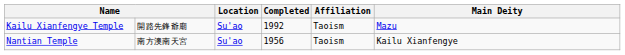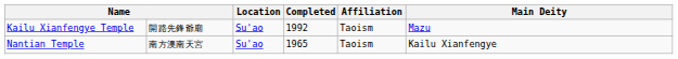Nantian Temple | Completed: 1956 -> 1965
